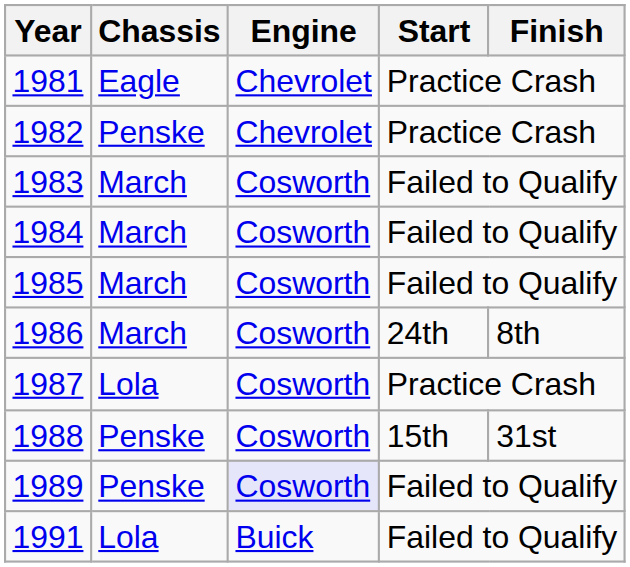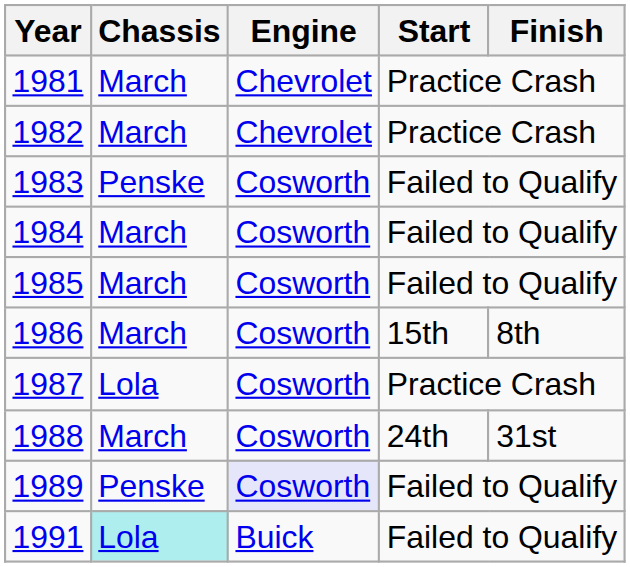1981 | Chassis: Eagle -> March
1982 | Chassis: Penske -> March
1983 | Chassis: March -> Penske
1986 | Start: 24th -> 15th
1988 | Chassis: Penske -> March
1988 | Start: 15th -> 24th
1991 | Chassis: no background -> paleturquoise background
